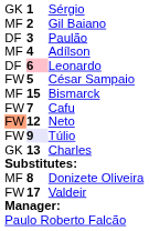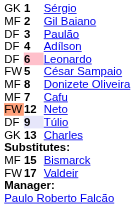Adílson | column 1: MF -> DF
rows swapped: Donizete Oliveira <-> Bismarck
Cafu | column 1: FW -> MF
Túlio | column 1: FW -> DF
